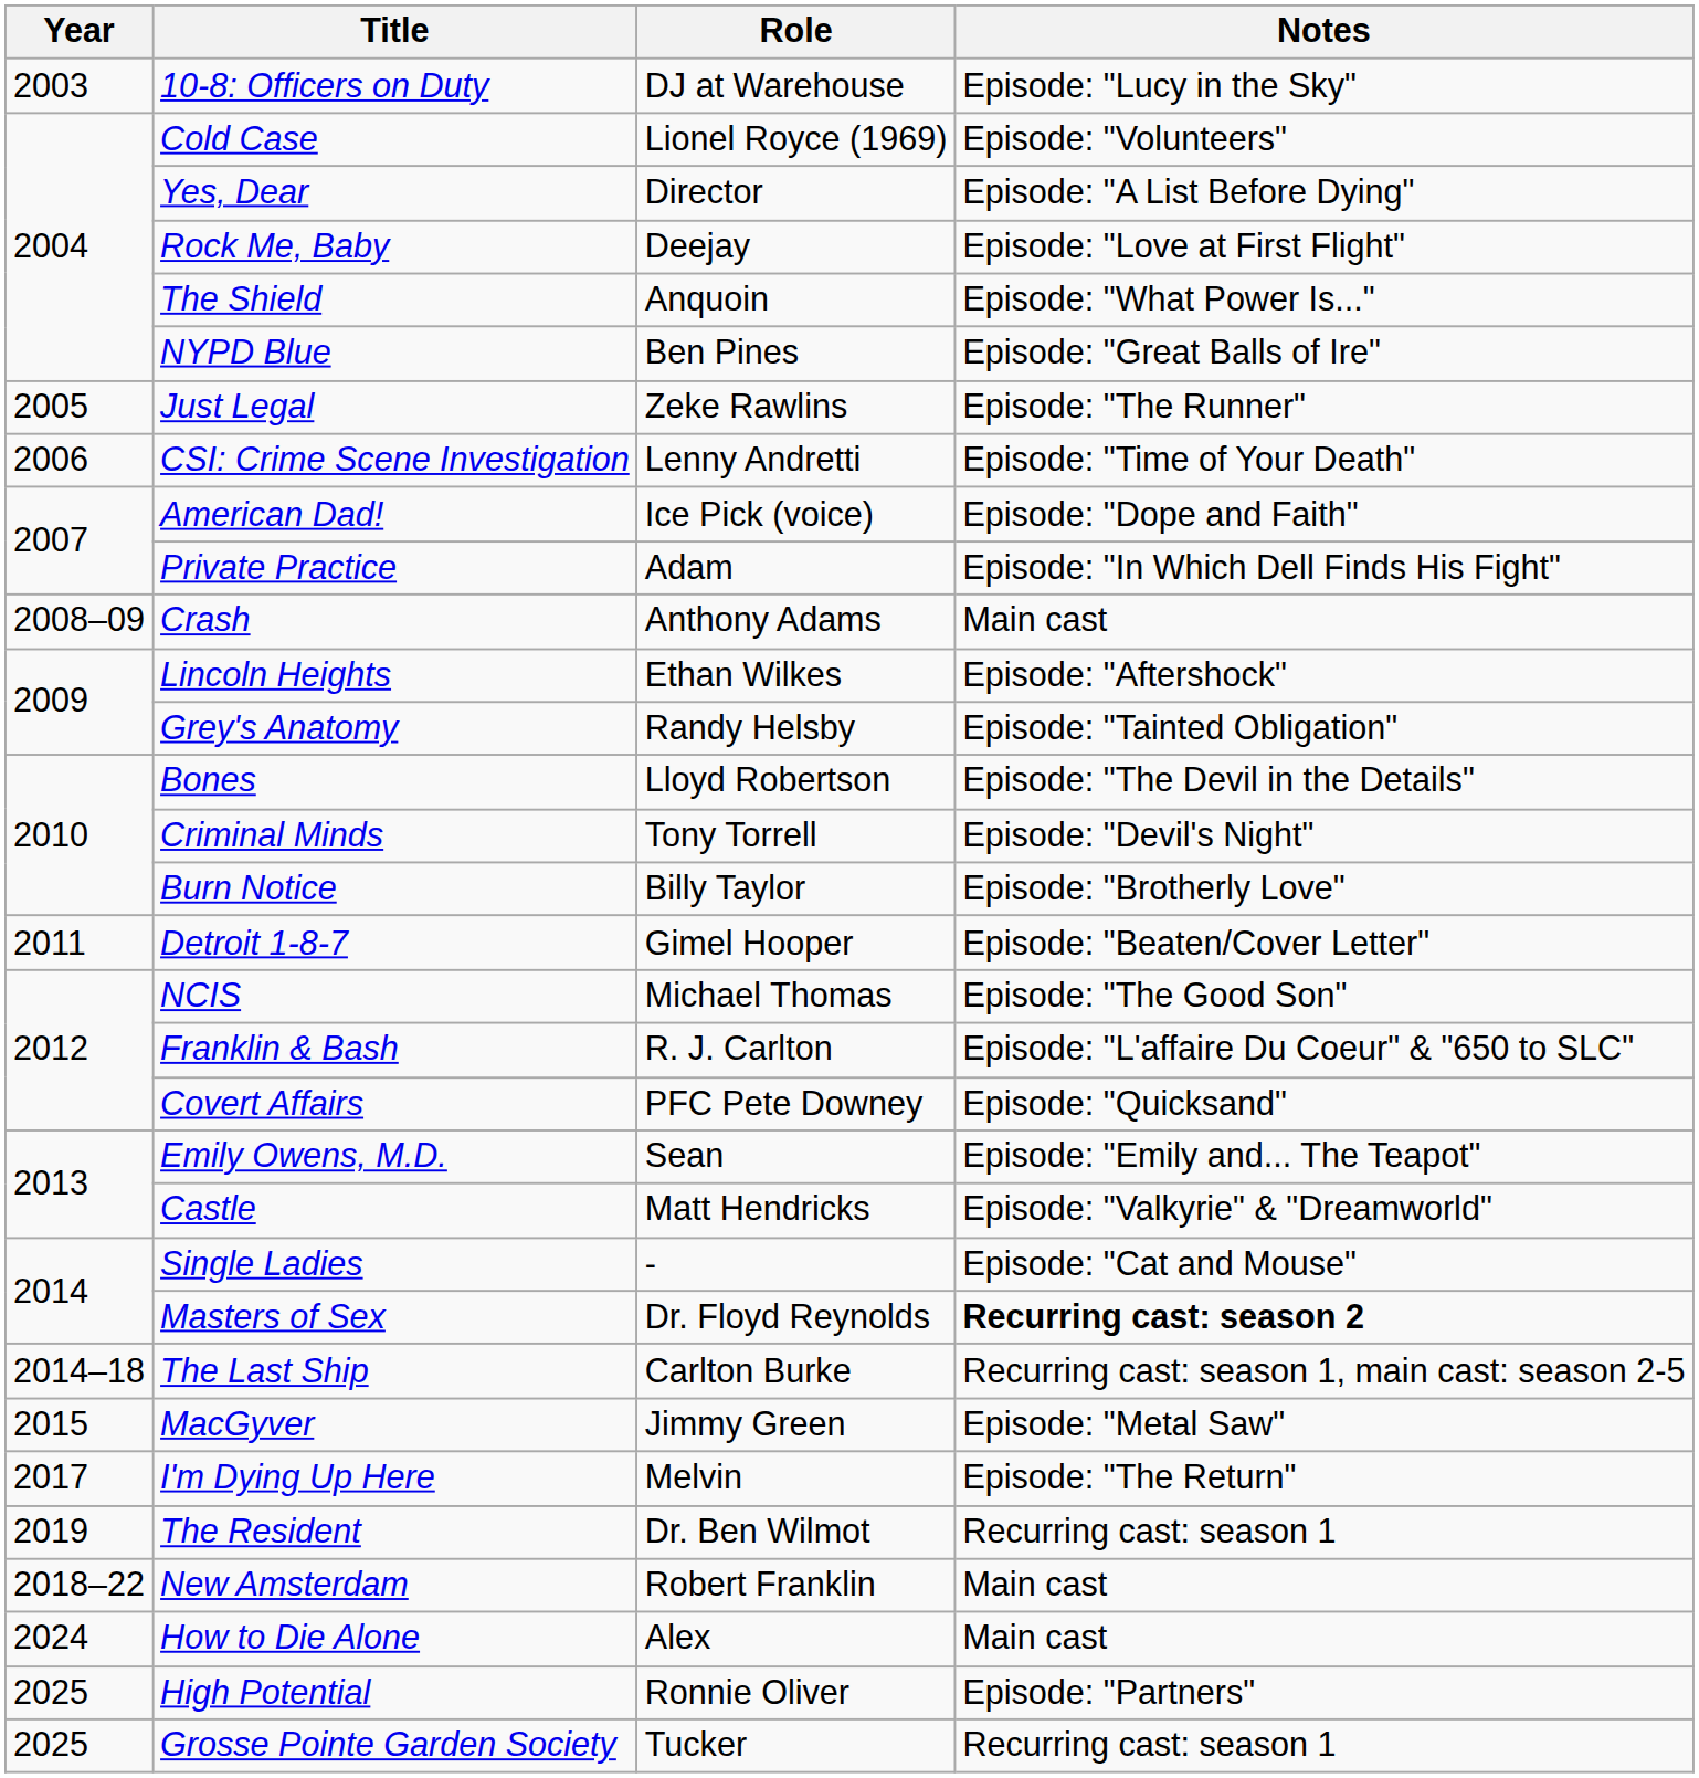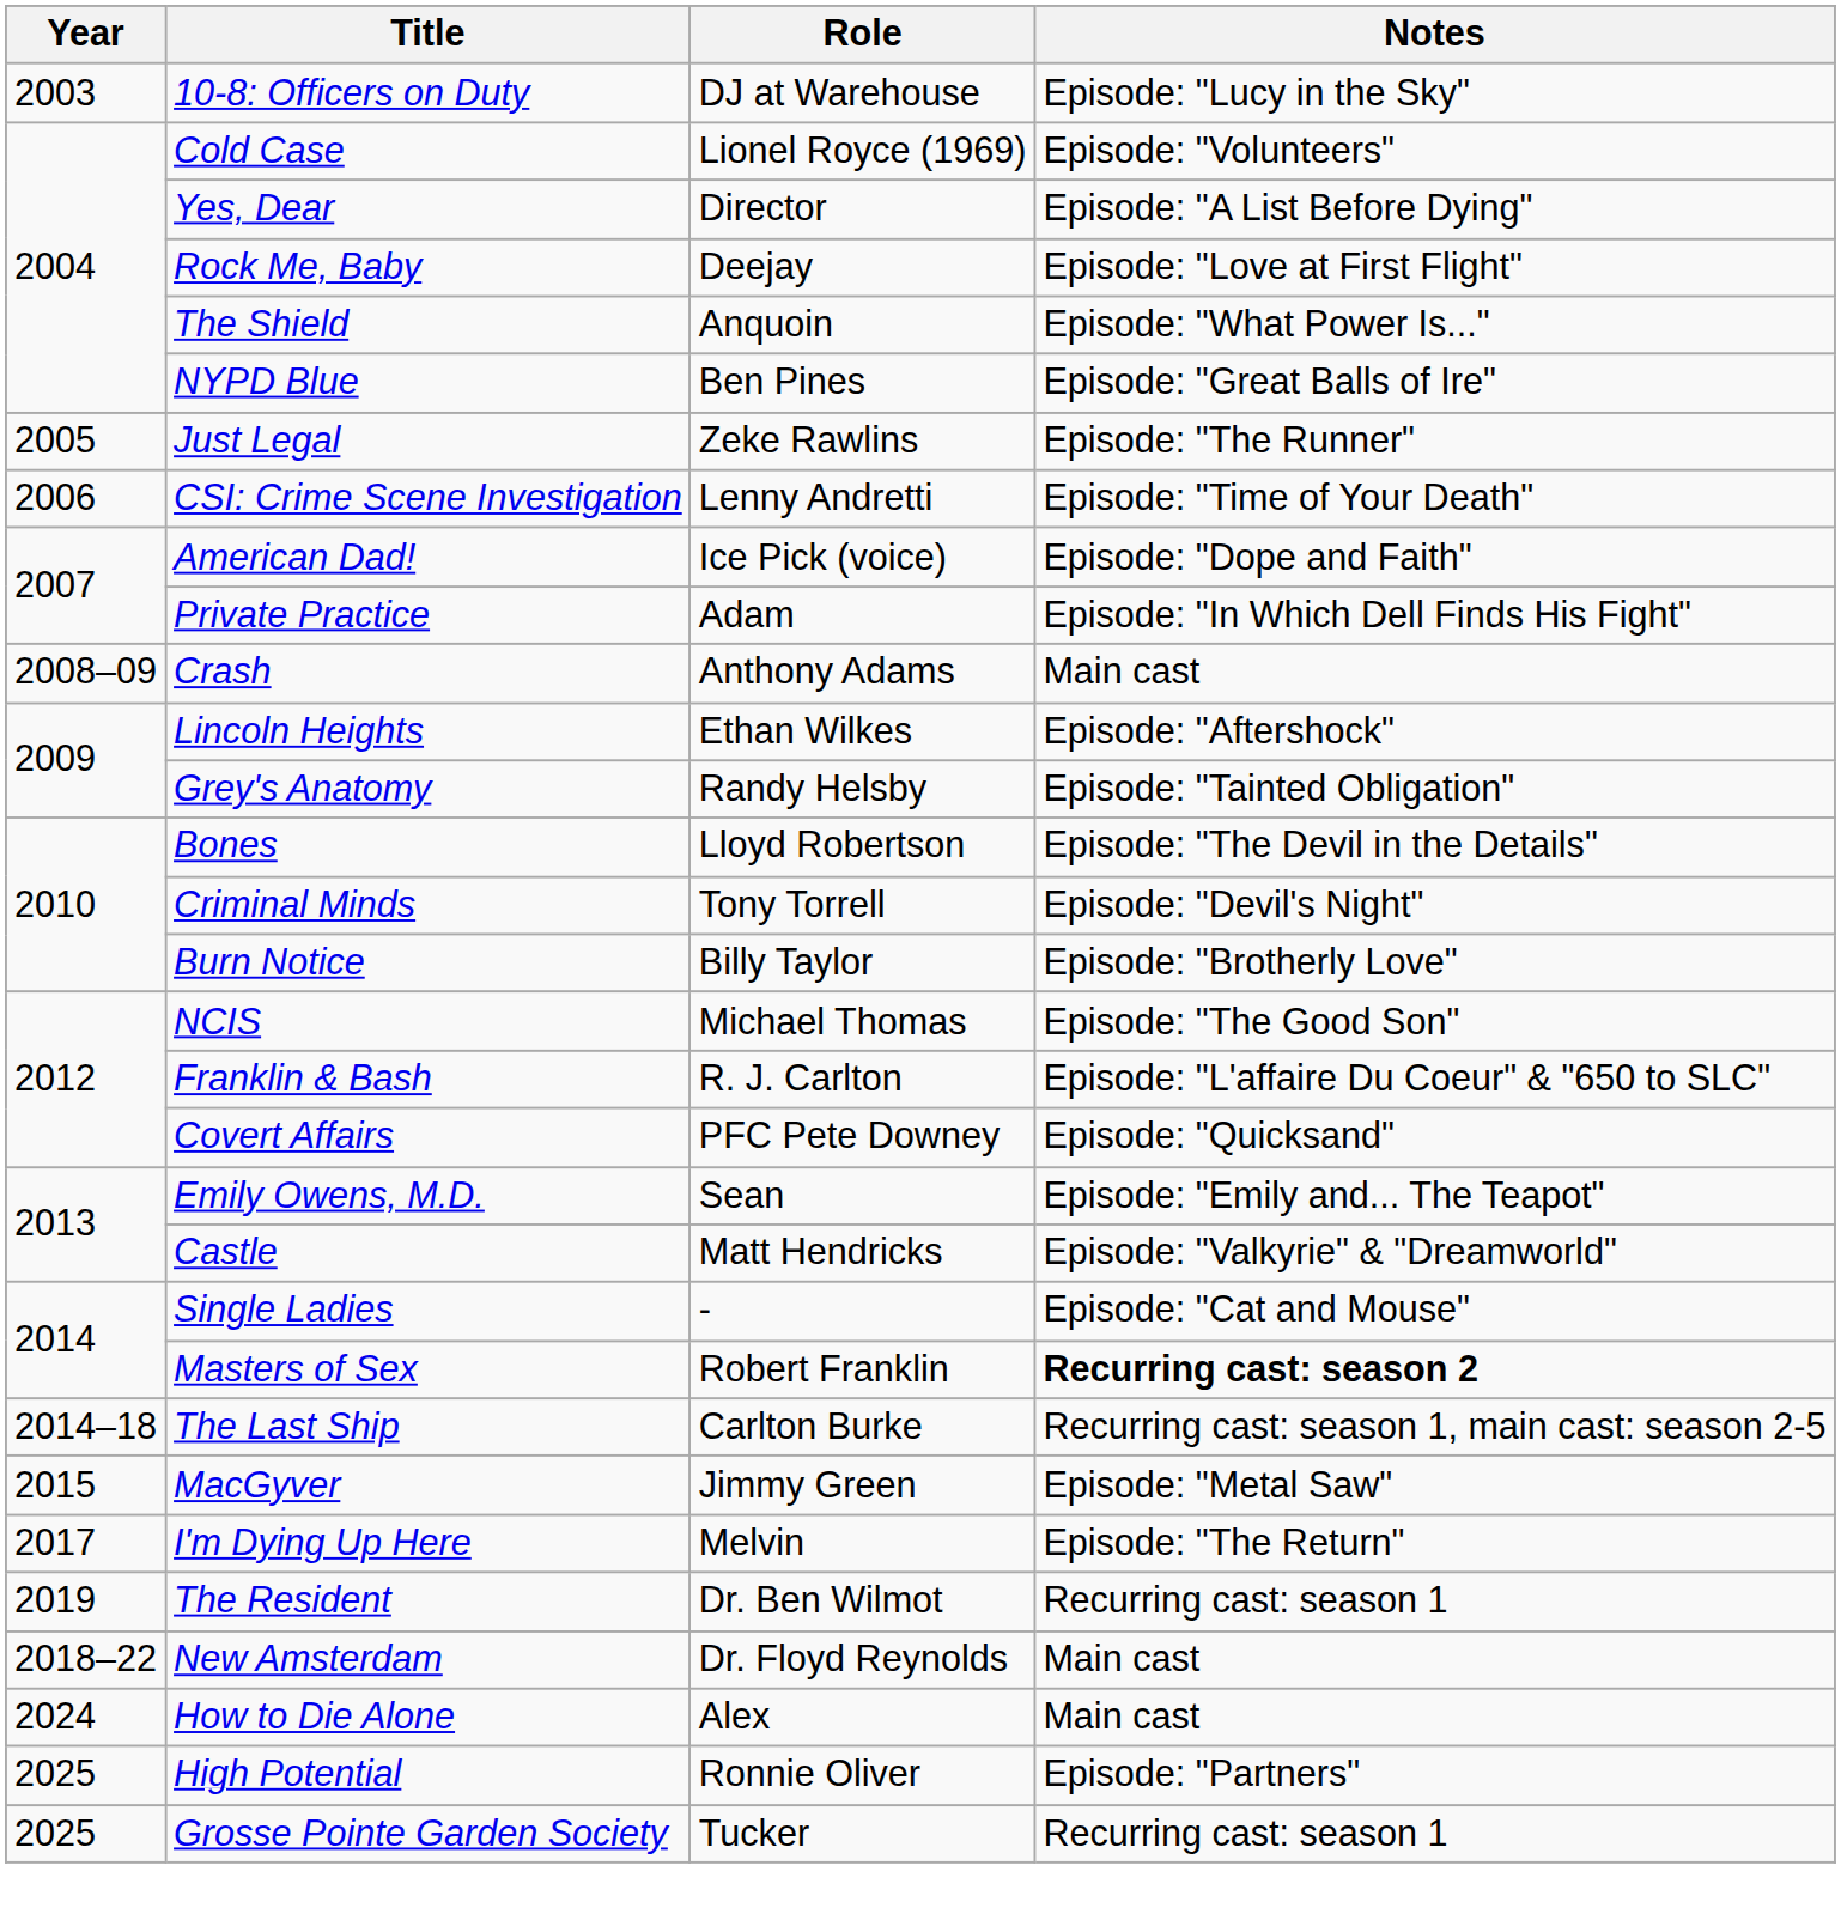- row: 2011 | Detroit 1-8-7 | Gimel Hooper | Episode: "Beaten/Cover Letter"
Masters of Sex | Role: Dr. Floyd Reynolds -> Robert Franklin
New Amsterdam | Role: Robert Franklin -> Dr. Floyd Reynolds
